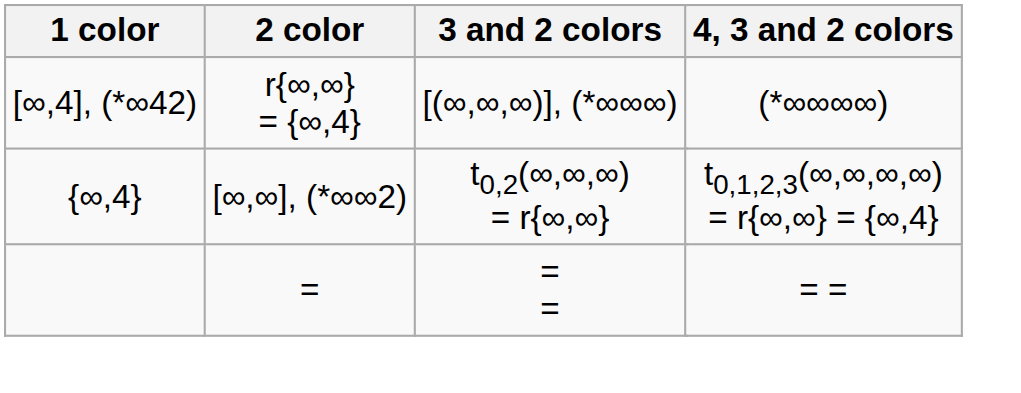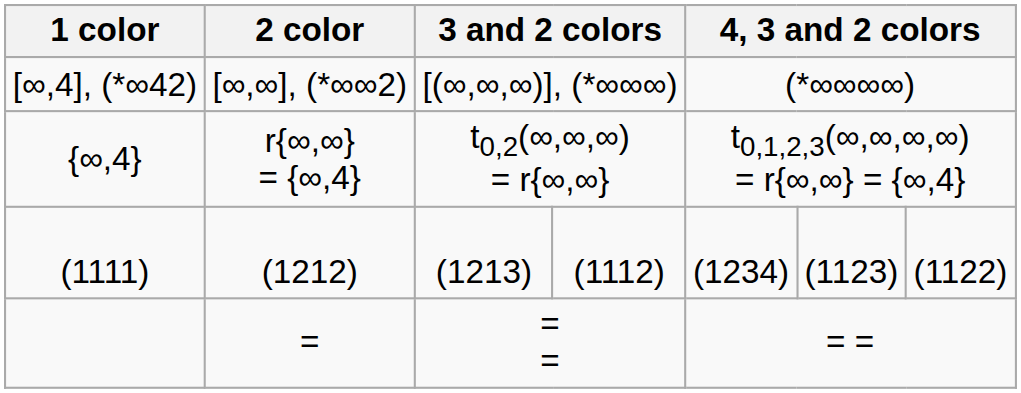[∞,4], (*∞42) | 2 color: r{∞,∞} = {∞,4} -> [∞,∞], (*∞∞2)
{∞,4} | 2 color: [∞,∞], (*∞∞2) -> r{∞,∞} = {∞,4}
+ row: (1111) | (1212) | (1213) | (1112) | (1234) | (1123) | (1122)
